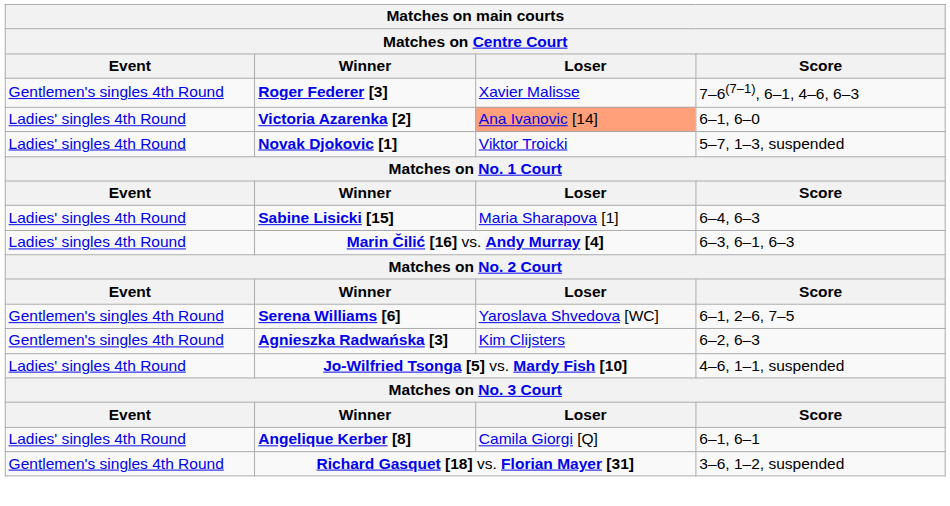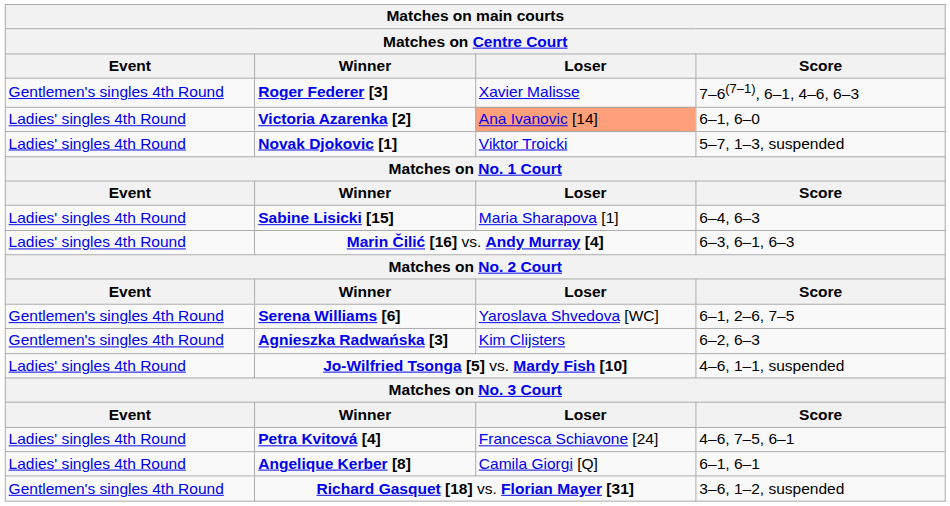+ row: Ladies' singles 4th Round | Petra Kvitová [4] | Francesca Schiavone [24] | 4–6, 7–5, 6–1
